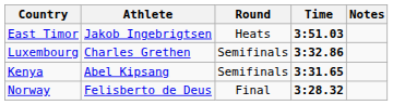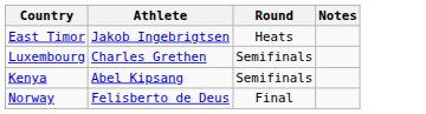- column: Time | 3:51.03 | 3:32.86 | 3:31.65 | 3:28.32
